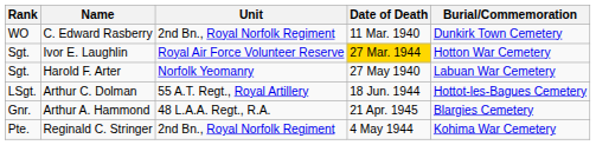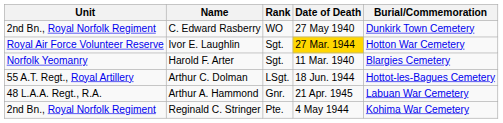columns swapped: Rank <-> Unit
C. Edward Rasberry | Date of Death: 11 Mar. 1940 -> 27 May 1940
Harold F. Arter | Date of Death: 27 May 1940 -> 11 Mar. 1940
Harold F. Arter | Burial/Commemoration: Labuan War Cemetery -> Blargies Cemetery
Arthur A. Hammond | Burial/Commemoration: Blargies Cemetery -> Labuan War Cemetery
